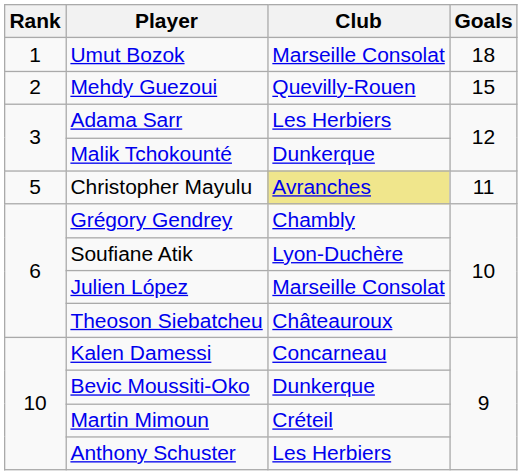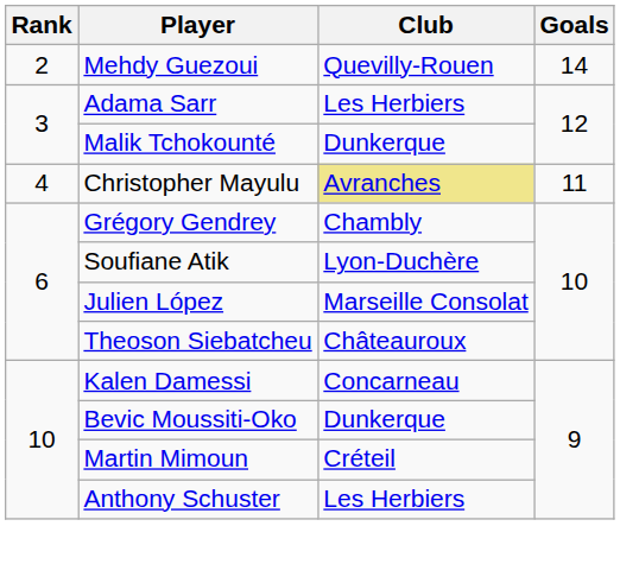- row: 1 | Umut Bozok | Marseille Consolat | 18
Mehdy Guezoui | Goals: 15 -> 14
Christopher Mayulu | Rank: 5 -> 4
